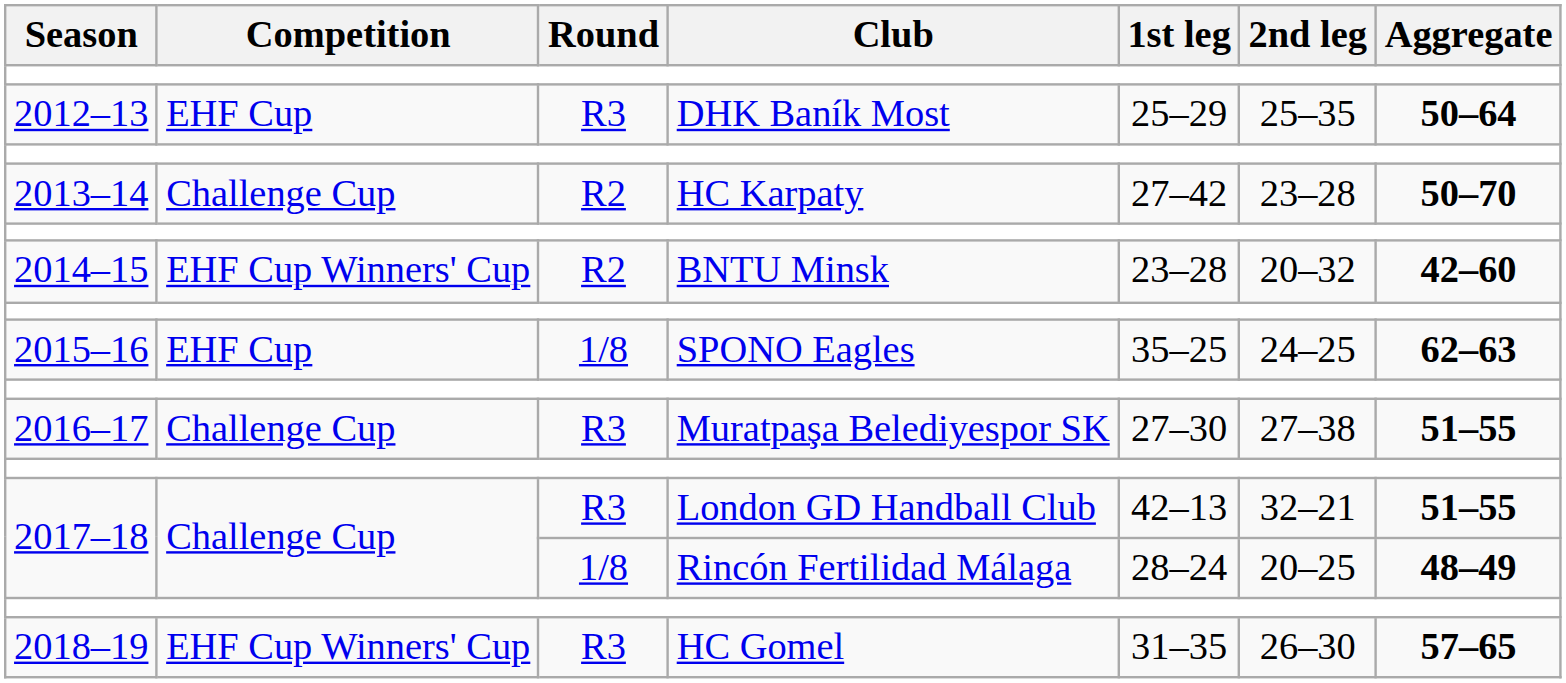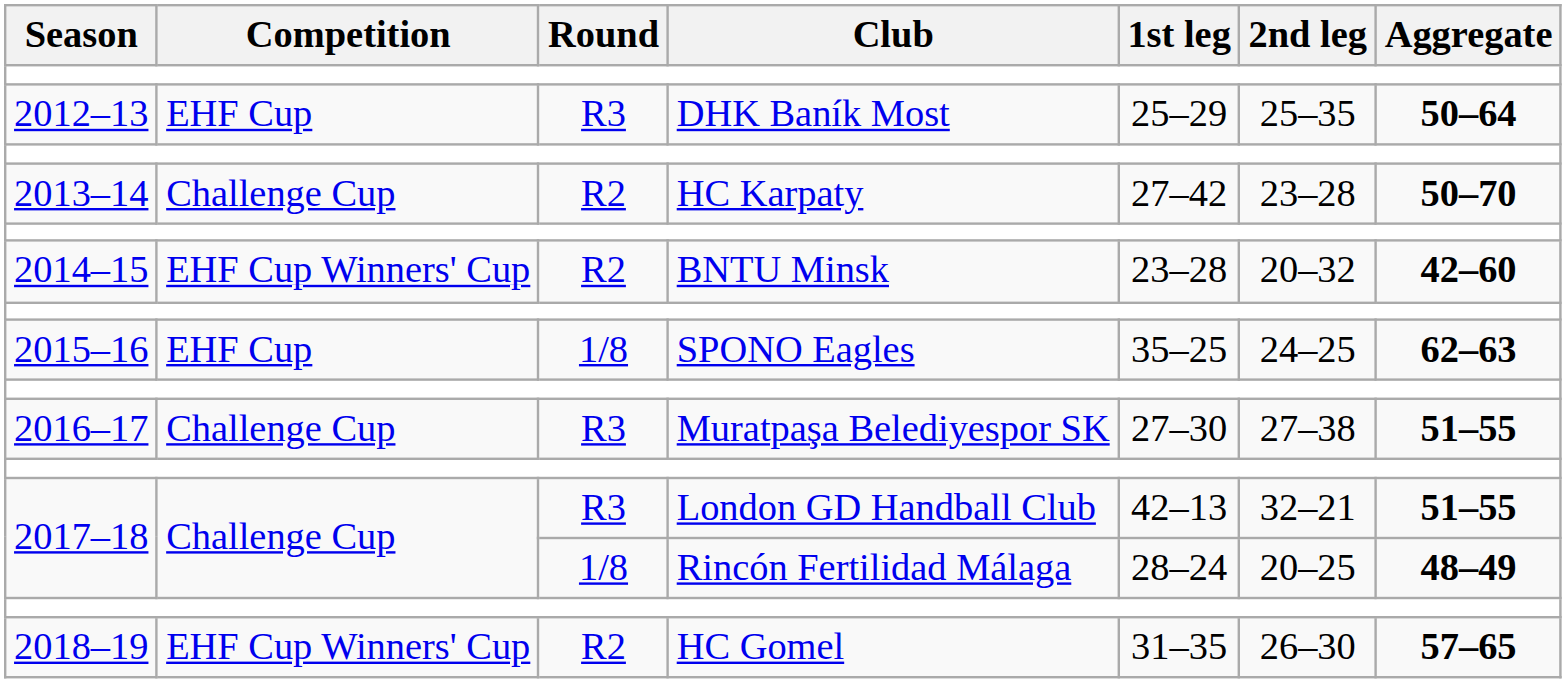HC Gomel | Round: R3 -> R2
